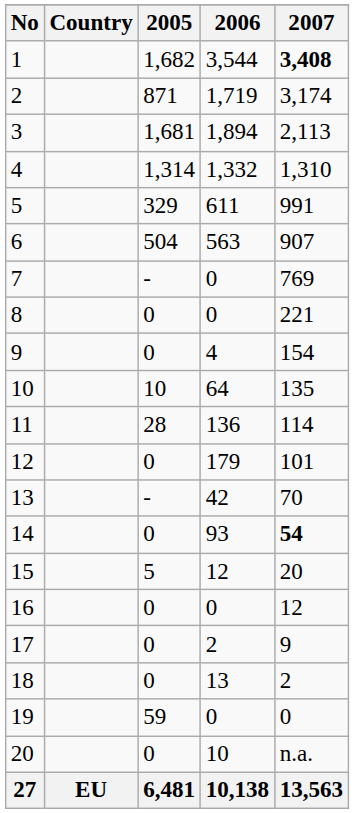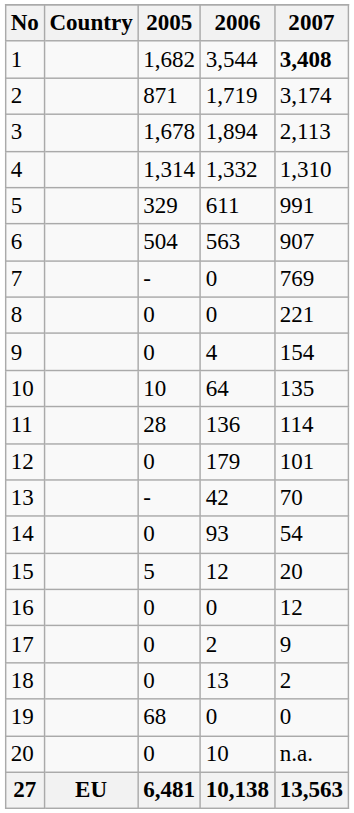3 | 2005: 1,681 -> 1,678
14 | 2007: bold -> normal
19 | 2005: 59 -> 68
